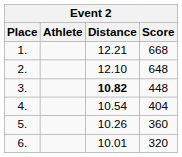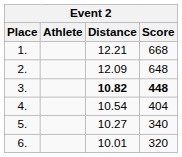2. | Distance: 12.10 -> 12.09
3. | Score: normal -> bold
5. | Distance: 10.26 -> 10.27
5. | Score: 360 -> 340
